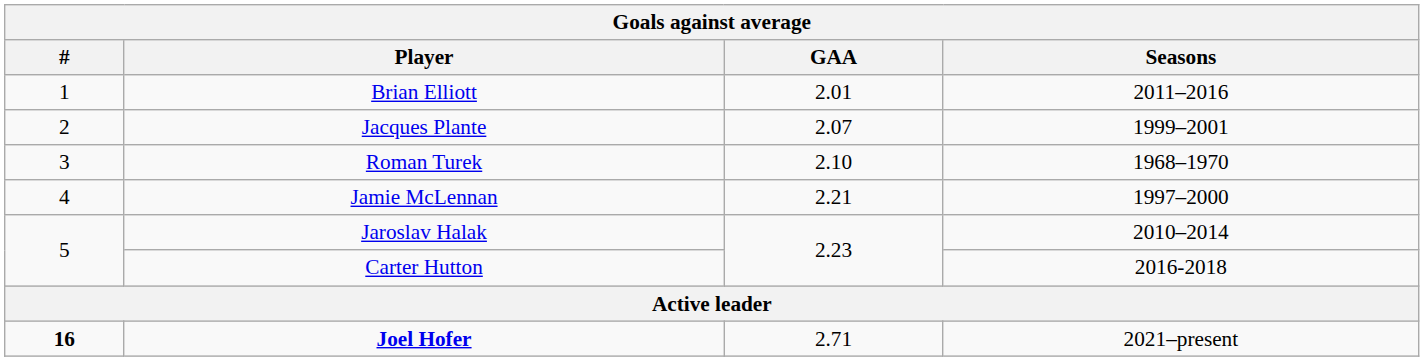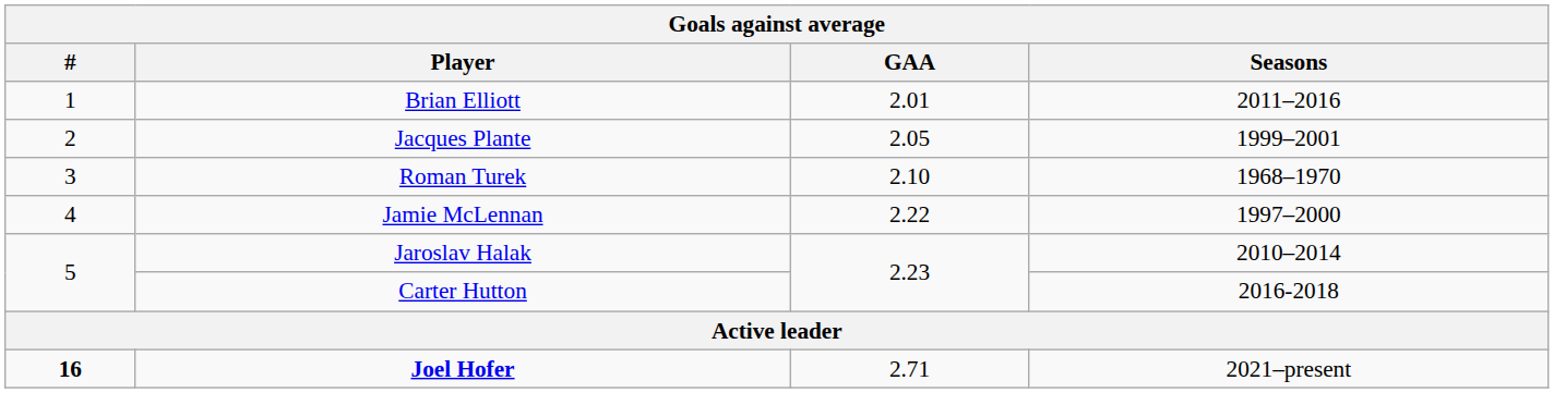Jacques Plante | GAA: 2.07 -> 2.05
Jamie McLennan | GAA: 2.21 -> 2.22
